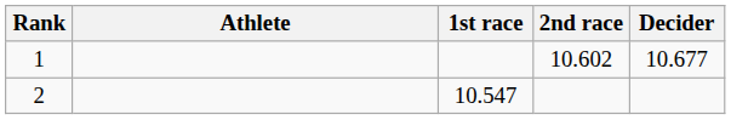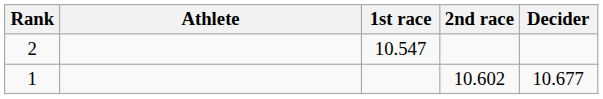rows swapped: 1 <-> 2
